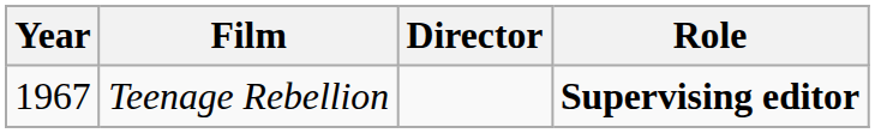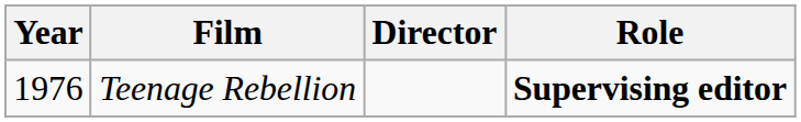Teenage Rebellion | Year: 1967 -> 1976
